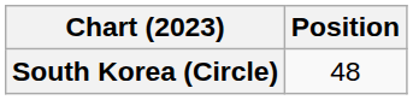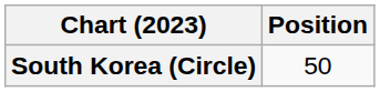South Korea (Circle) | Position: 48 -> 50
